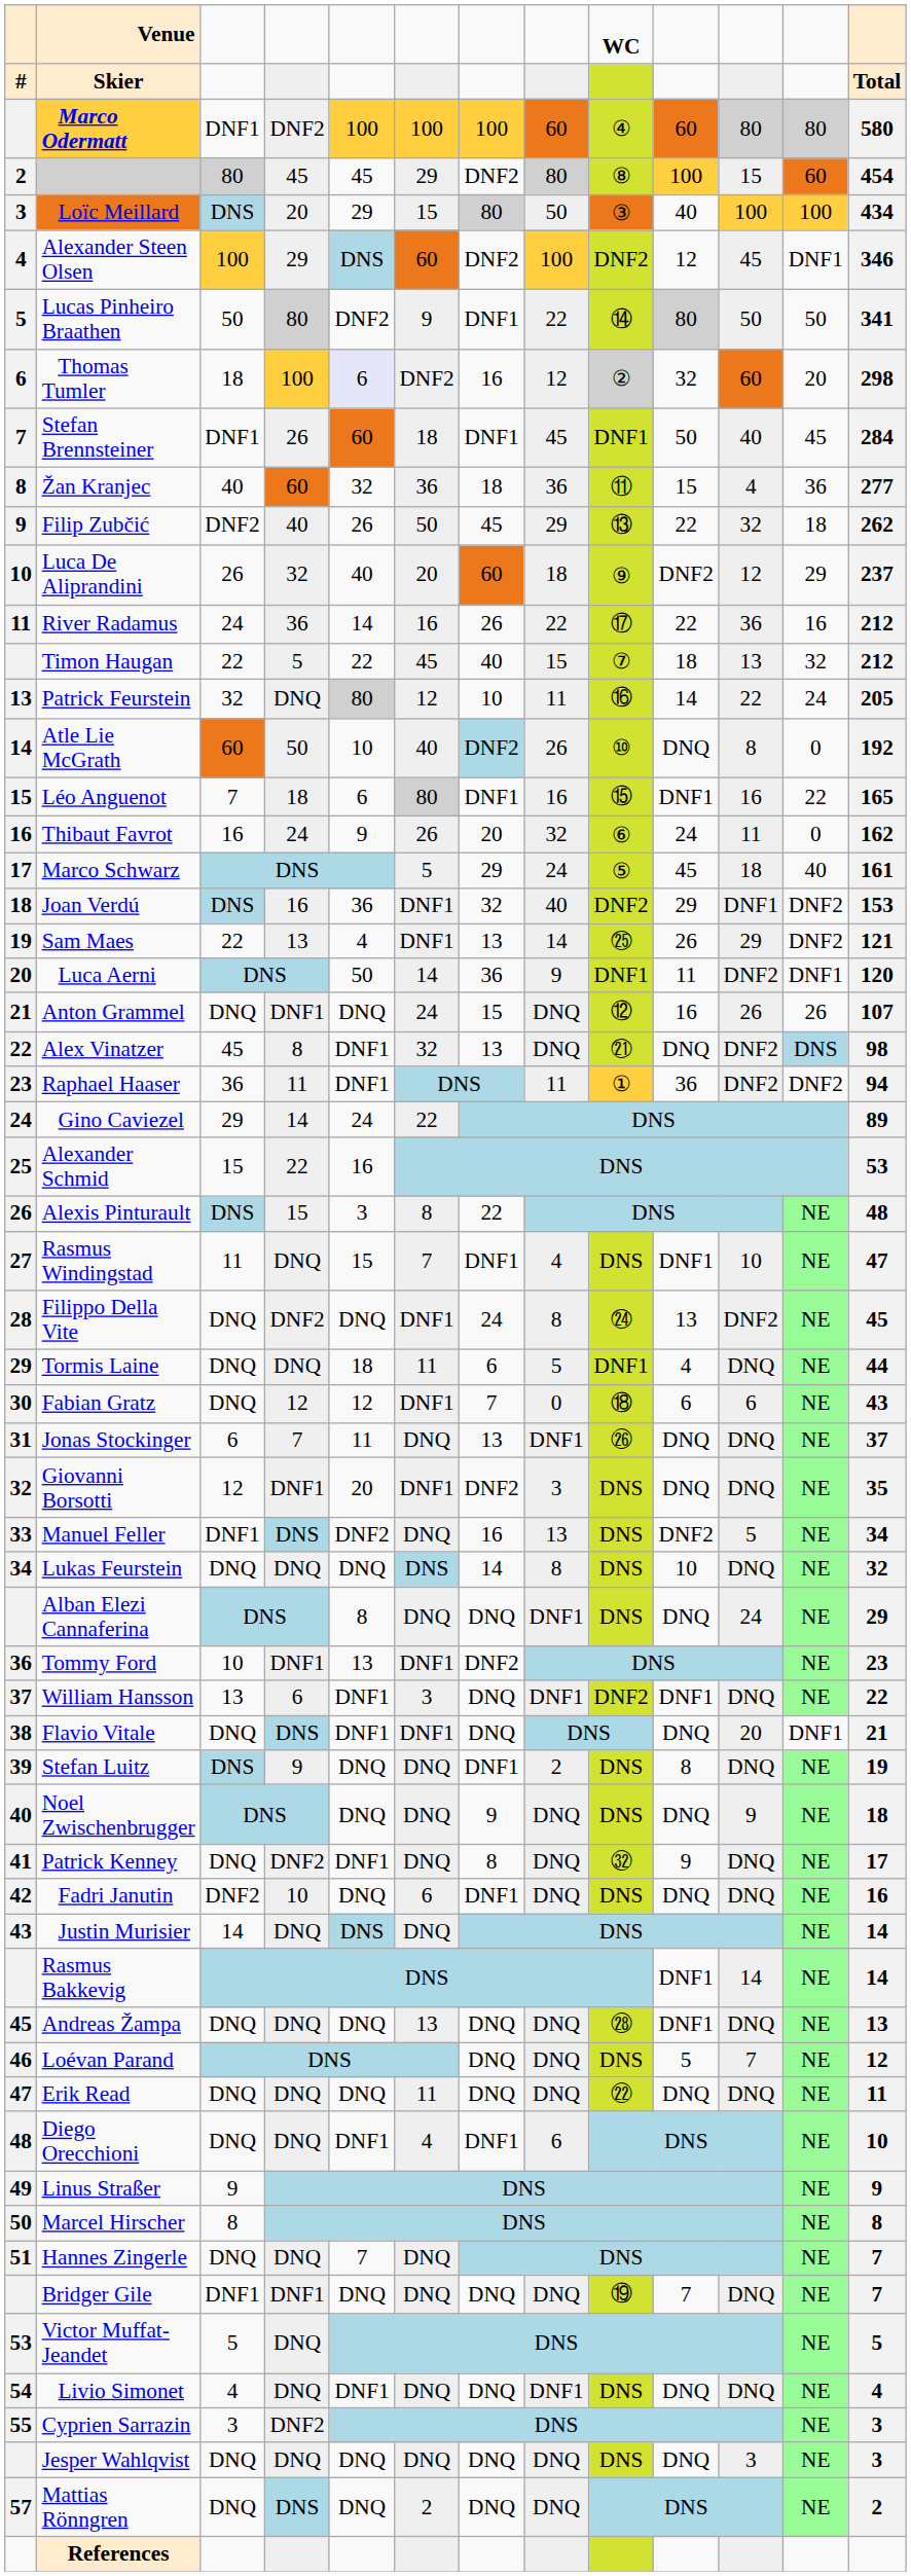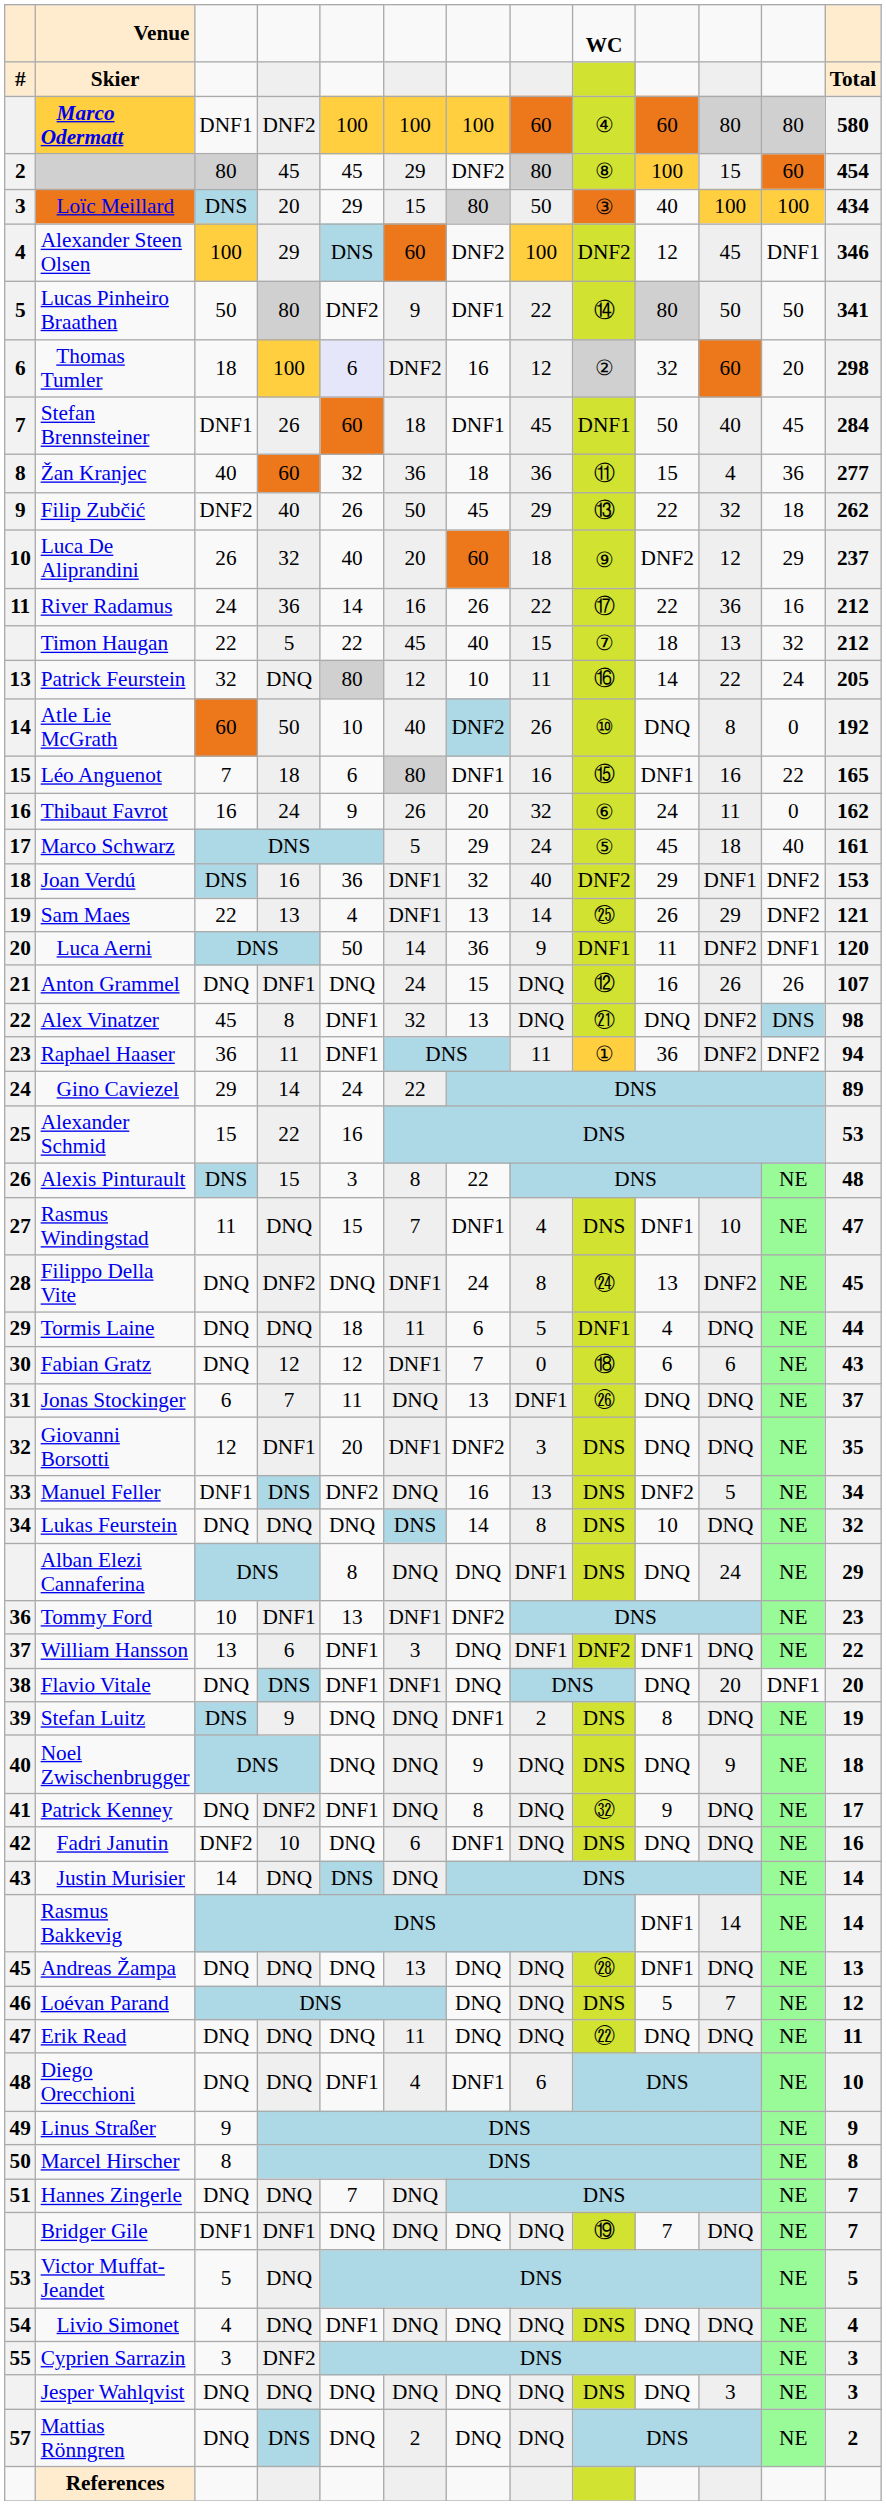Flavio Vitale | column 13: 21 -> 20
Livio Simonet | column 8: DNF1 -> DNQ
